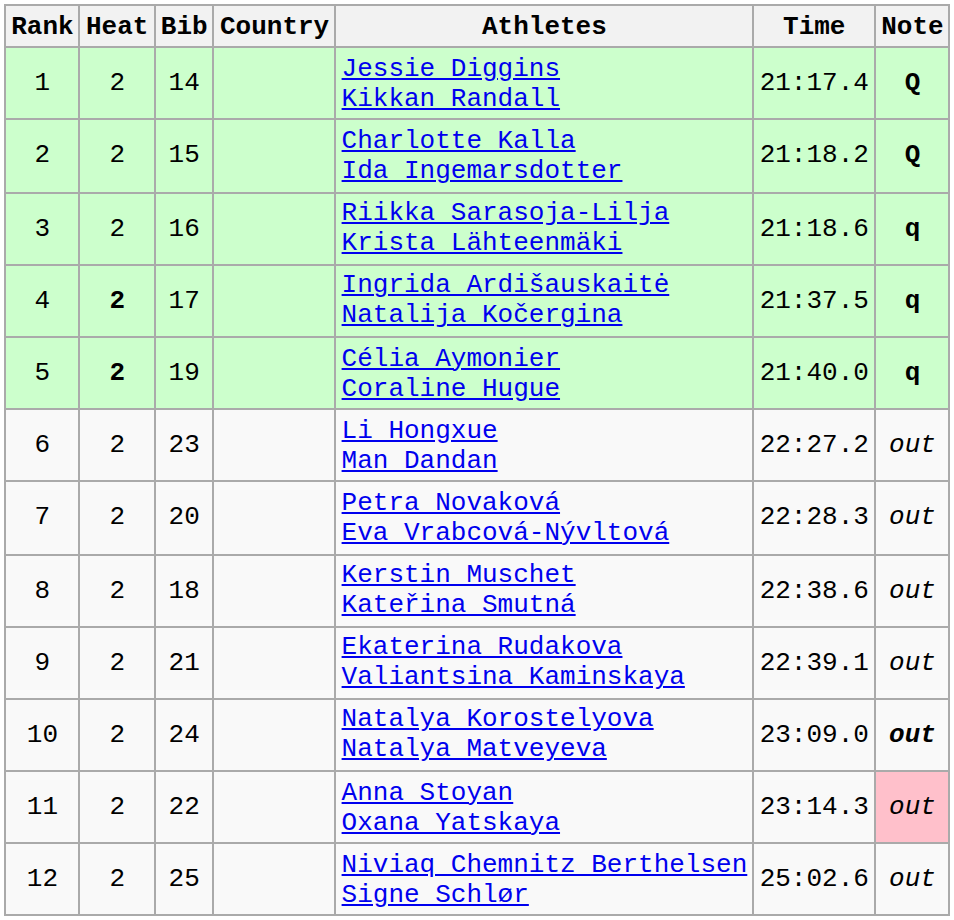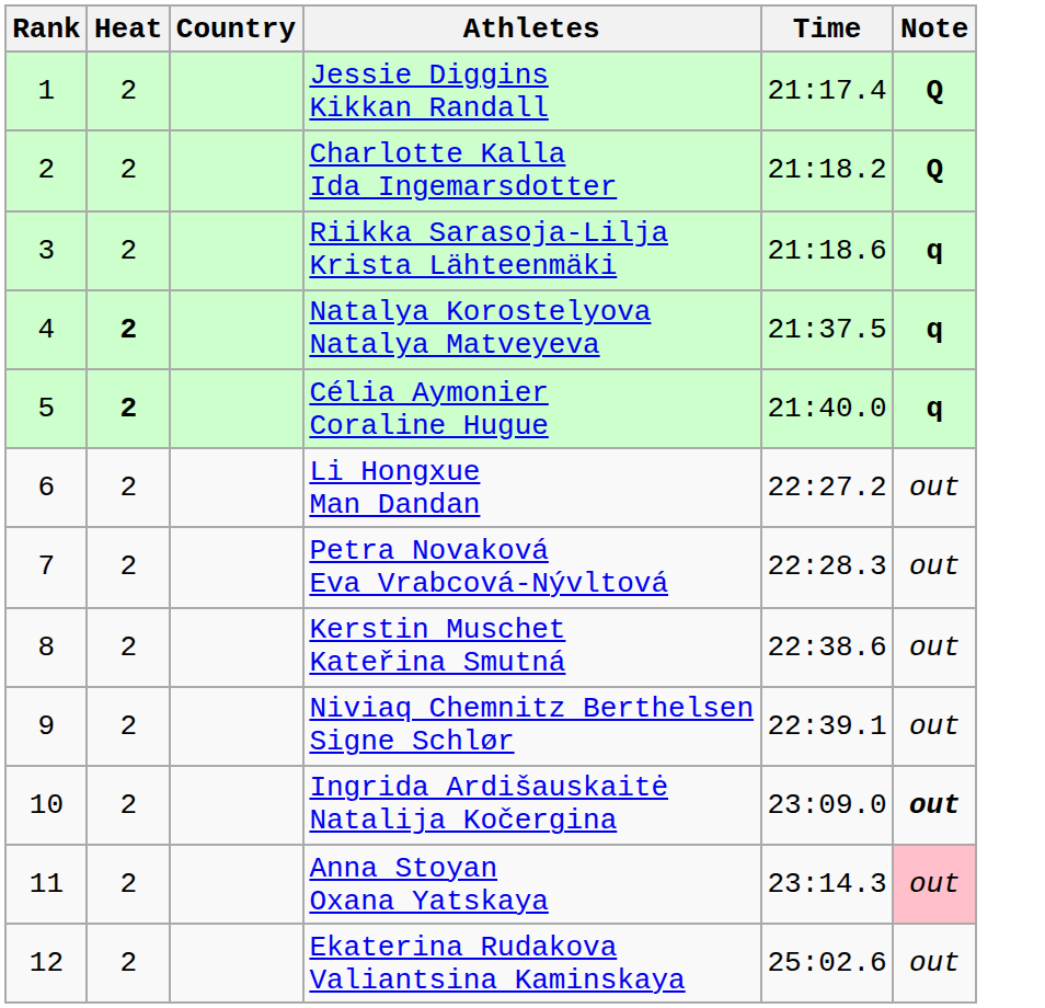- column: Bib | 14 | 15 | 16 | 17 | 19 | 23 | 20 | 18 | 21 | 24 | 22 | 25
4 | Athletes: Ingrida Ardišauskaitė Natalija Kočergina -> Natalya Korostelyova Natalya Matveyeva
9 | Athletes: Ekaterina Rudakova Valiantsina Kaminskaya -> Niviaq Chemnitz Berthelsen Signe Schlør
10 | Athletes: Natalya Korostelyova Natalya Matveyeva -> Ingrida Ardišauskaitė Natalija Kočergina
12 | Athletes: Niviaq Chemnitz Berthelsen Signe Schlør -> Ekaterina Rudakova Valiantsina Kaminskaya
